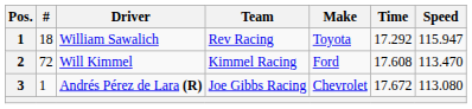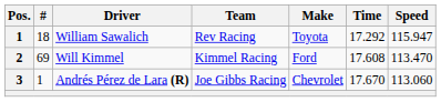Will Kimmel | #: 72 -> 69
Andrés Pérez de Lara (R) | Time: 17.672 -> 17.670
Andrés Pérez de Lara (R) | Speed: 113.080 -> 113.060
